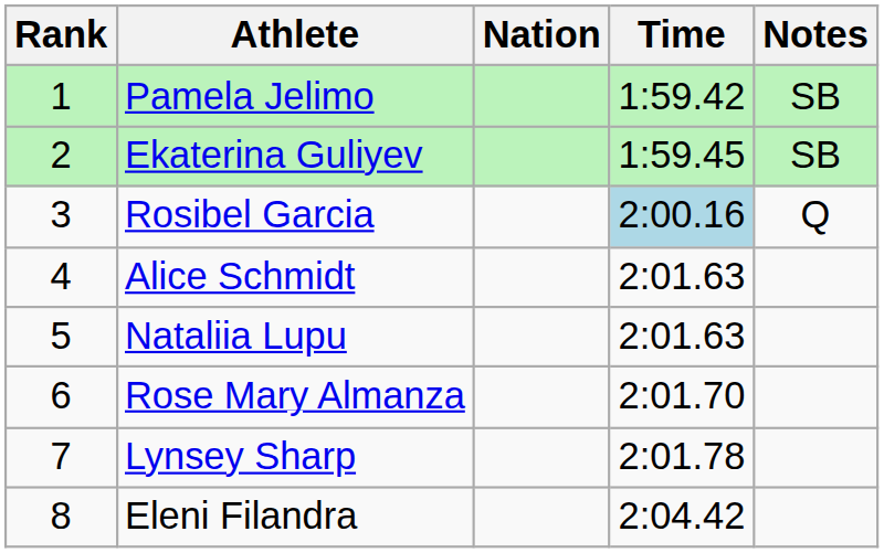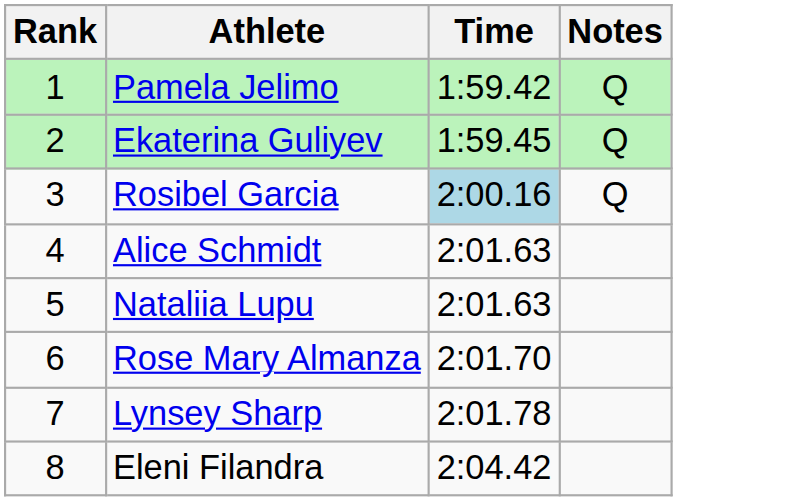- column: Nation
Pamela Jelimo | Notes: SB -> Q
Ekaterina Guliyev | Notes: SB -> Q
